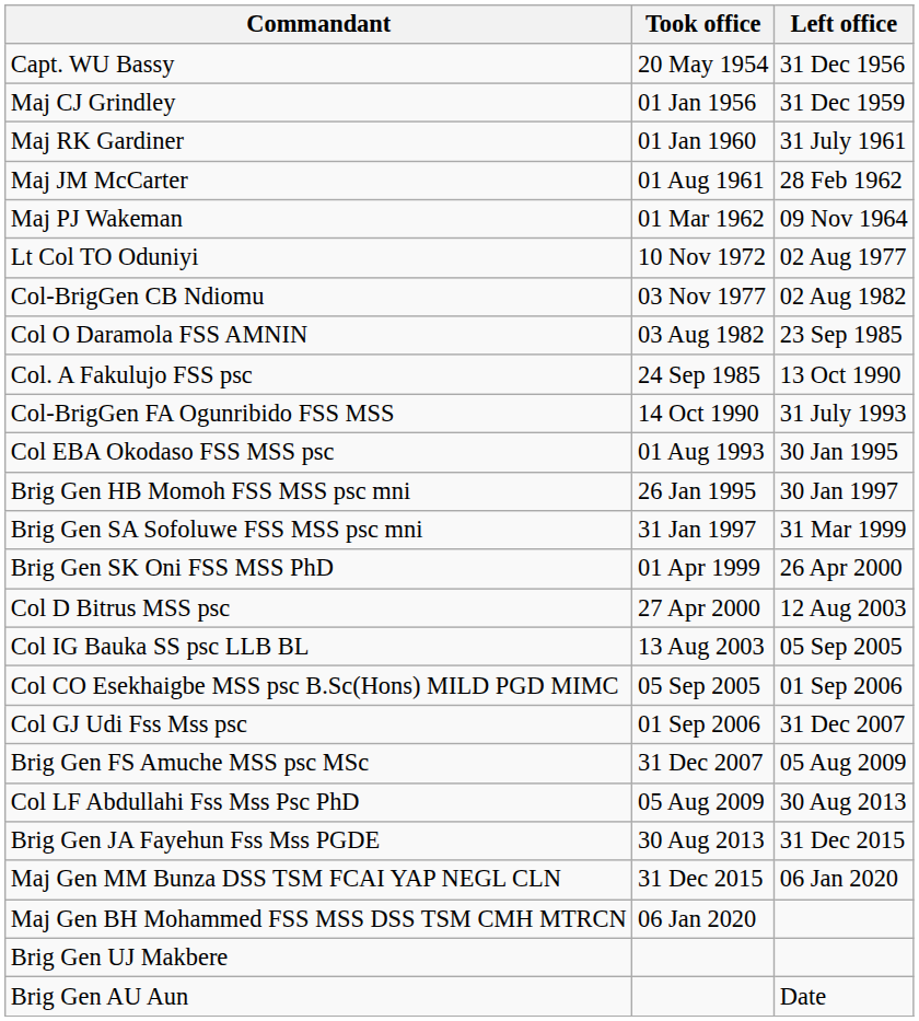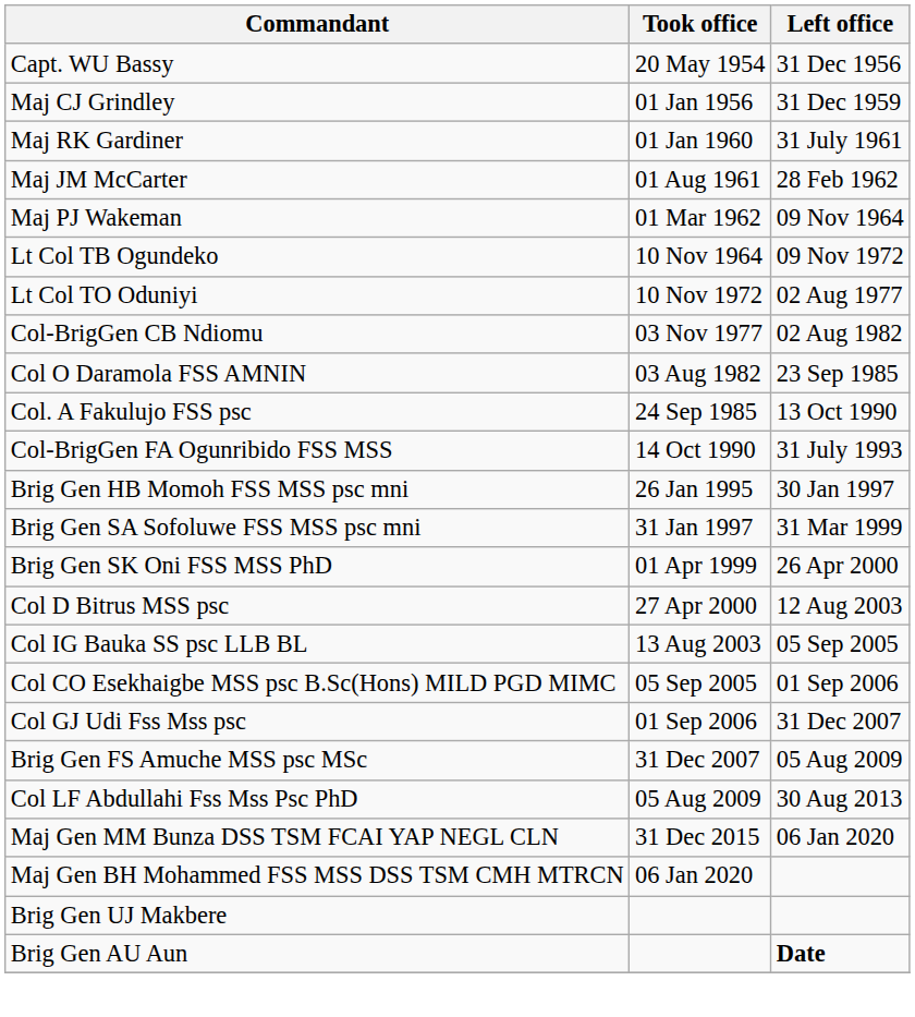+ row: Lt Col TB Ogundeko | 10 Nov 1964 | 09 Nov 1972
- row: Col EBA Okodaso FSS MSS psc | 01 Aug 1993 | 30 Jan 1995
- row: Brig Gen JA Fayehun Fss Mss PGDE | 30 Aug 2013 | 31 Dec 2015
Brig Gen AU Aun | Left office: normal -> bold
